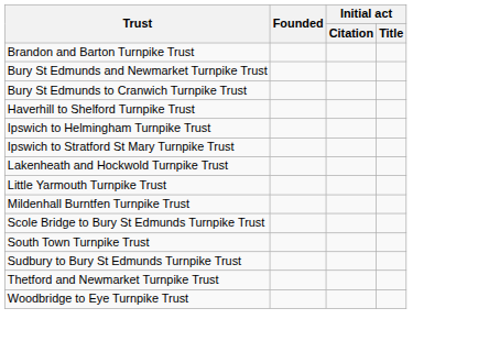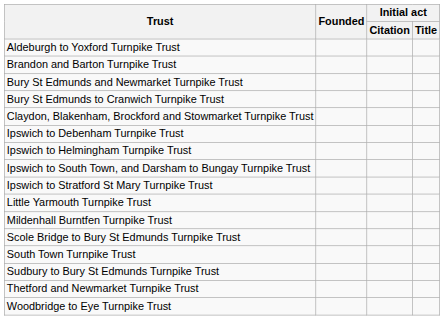+ row: Aldeburgh to Yoxford Turnpike Trust
+ row: Claydon, Blakenham, Brockford and Stowmarket Turnpike Trust
- row: Haverhill to Shelford Turnpike Trust
+ row: Ipswich to Debenham Turnpike Trust
+ row: Ipswich to South Town, and Darsham to Bungay Turnpike Trust
- row: Lakenheath and Hockwold Turnpike Trust
